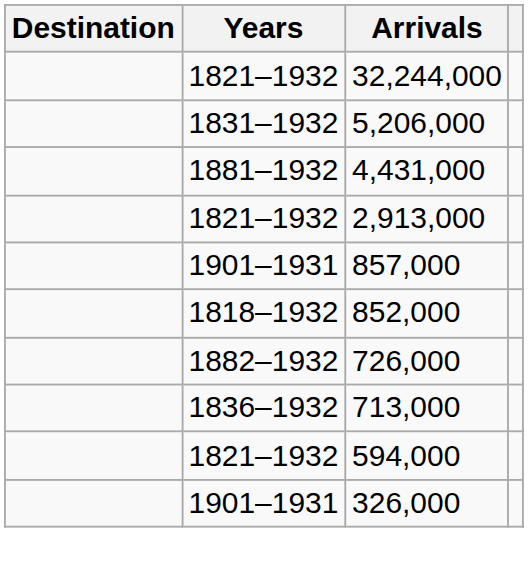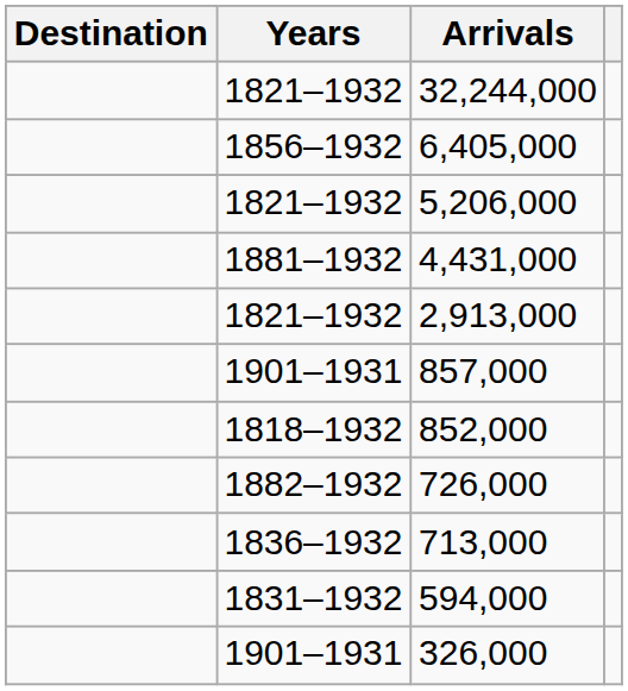+ row: 1856–1932 | 6,405,000
5,206,000 | Years: 1831–1932 -> 1821–1932
594,000 | Years: 1821–1932 -> 1831–1932
